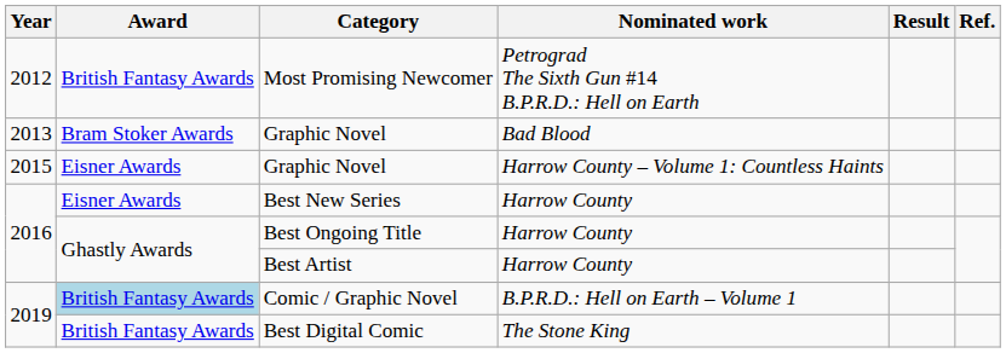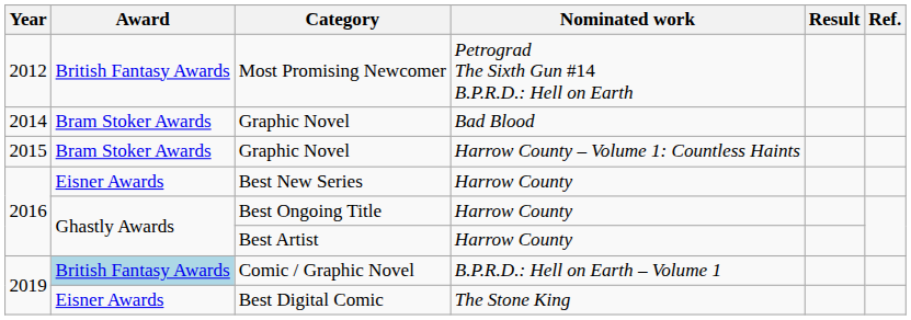Graphic Novel / Bad Blood | Year: 2013 -> 2014
Graphic Novel / Harrow County – Volume 1: Countless Haints | Award: Eisner Awards -> Bram Stoker Awards
Best Digital Comic | Award: British Fantasy Awards -> Eisner Awards
